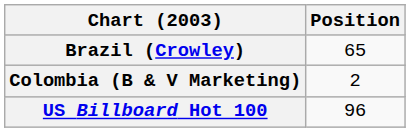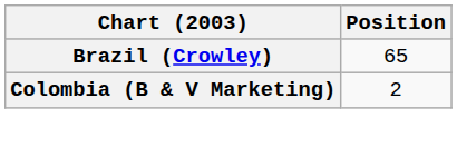- row: US Billboard Hot 100 | 96
